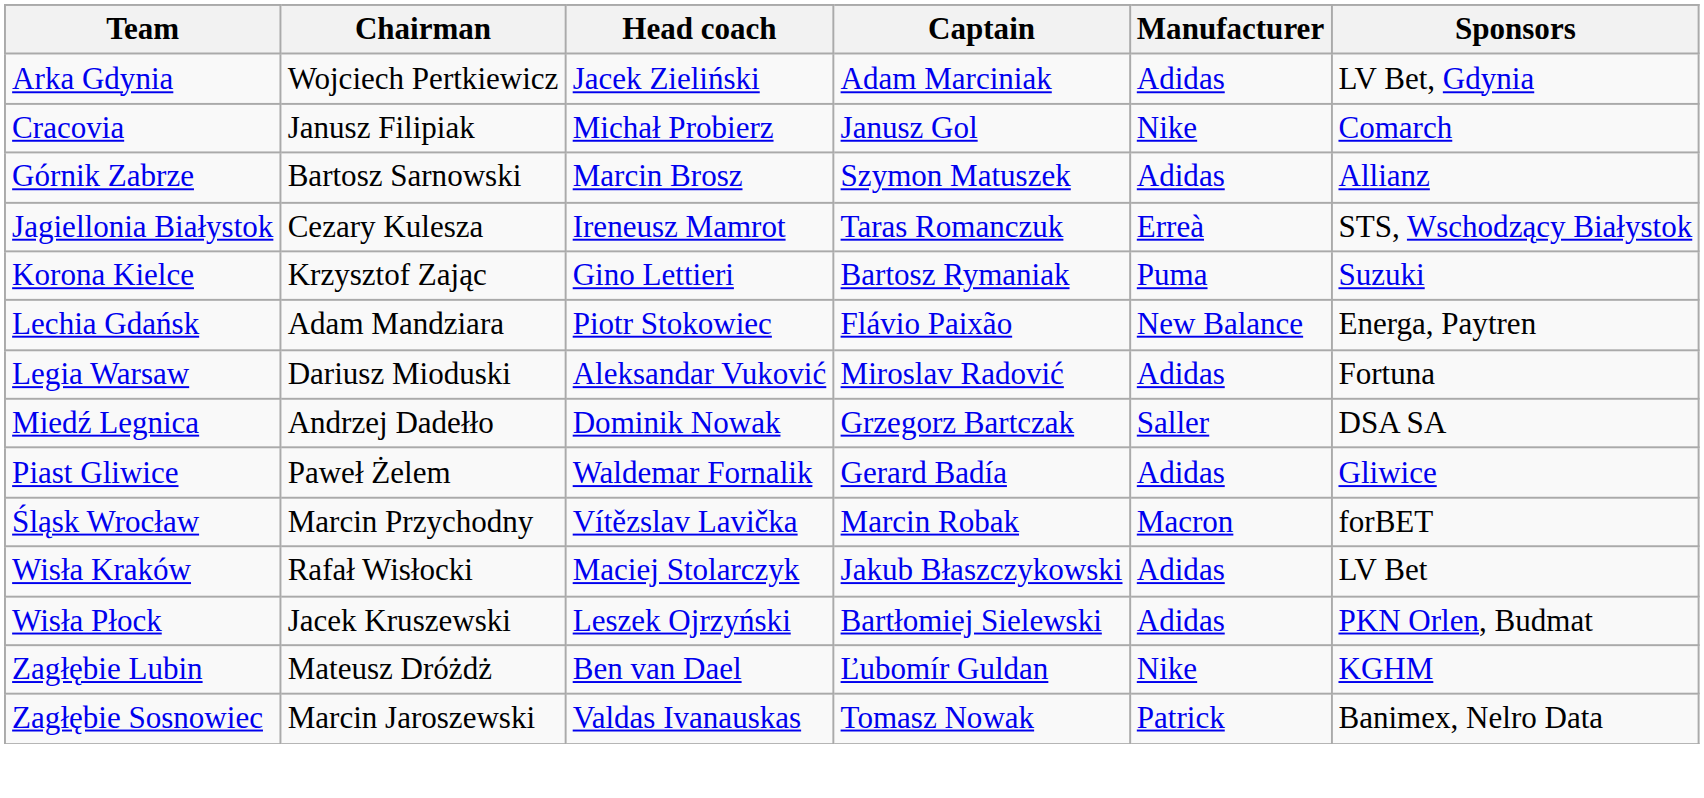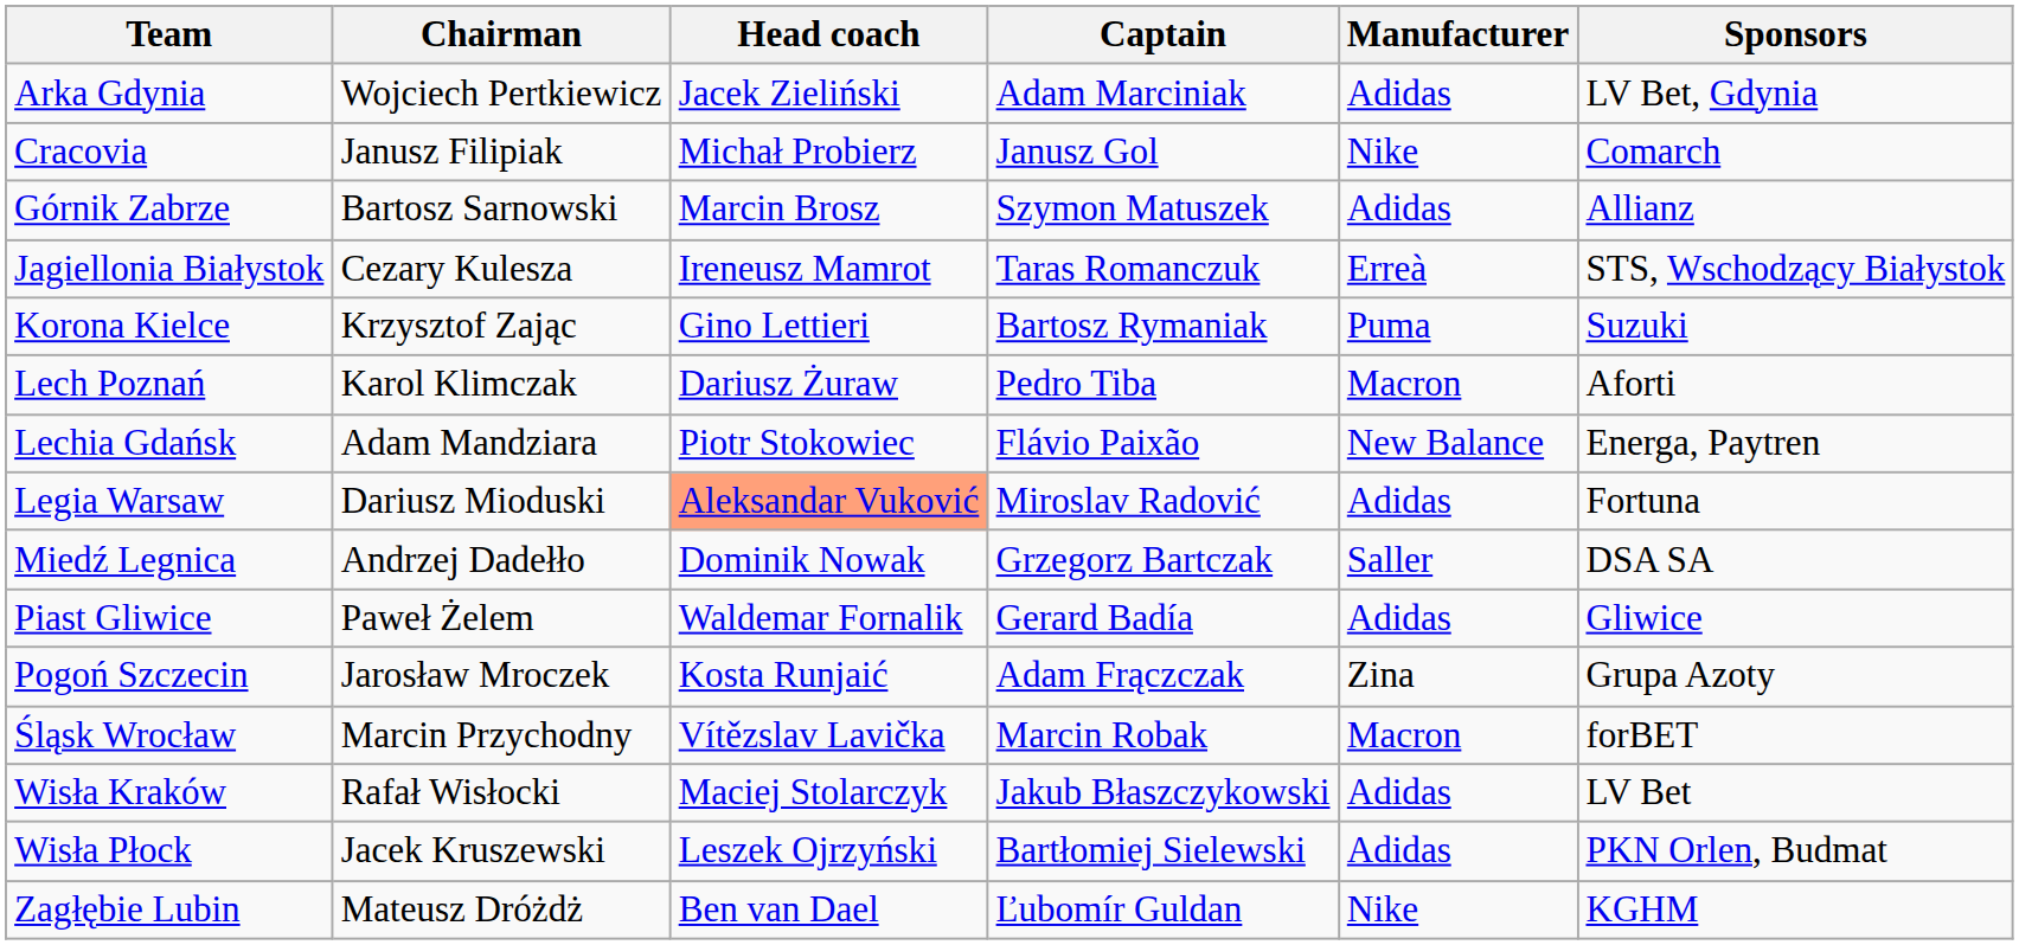+ row: Lech Poznań | Karol Klimczak | Dariusz Żuraw | Pedro Tiba | Macron | Aforti
Legia Warsaw | Head coach: no background -> lightsalmon background
+ row: Pogoń Szczecin | Jarosław Mroczek | Kosta Runjaić | Adam Frączczak | Zina | Grupa Azoty
- row: Zagłębie Sosnowiec | Marcin Jaroszewski | Valdas Ivanauskas | Tomasz Nowak | Patrick | Banimex, Nelro Data
